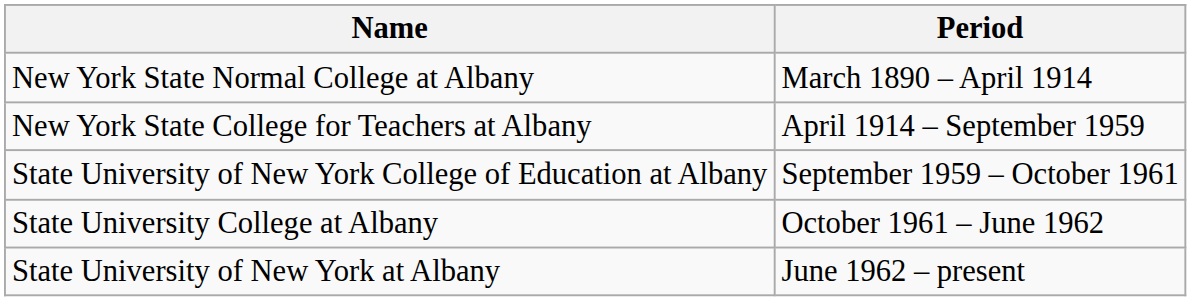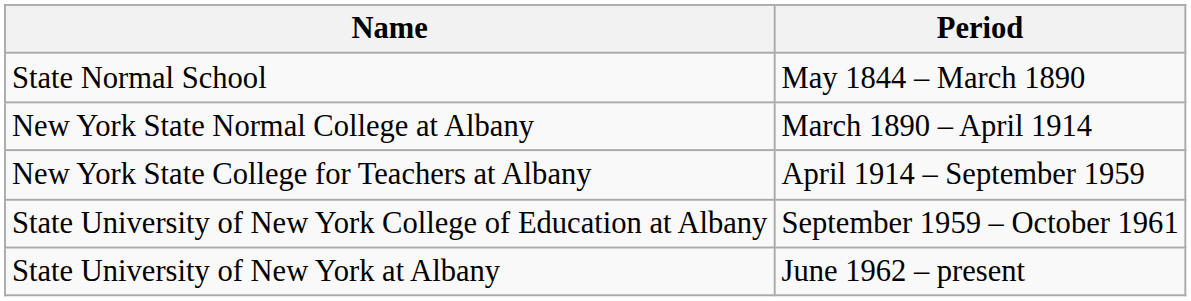+ row: State Normal School | May 1844 – March 1890
- row: State University College at Albany | October 1961 – June 1962
